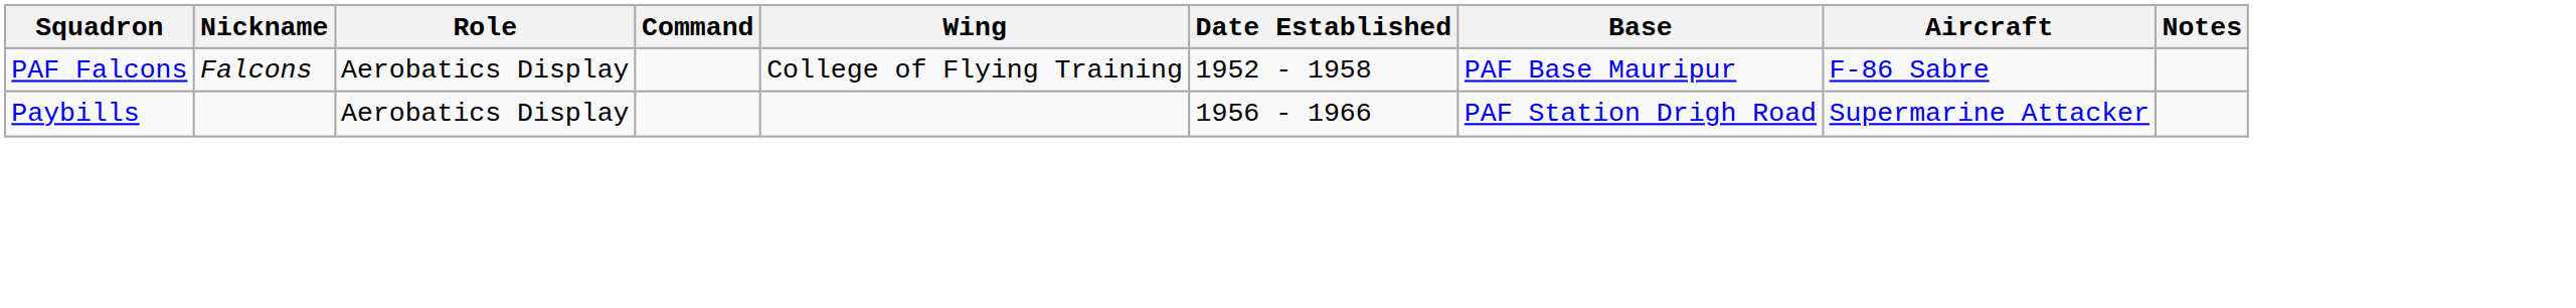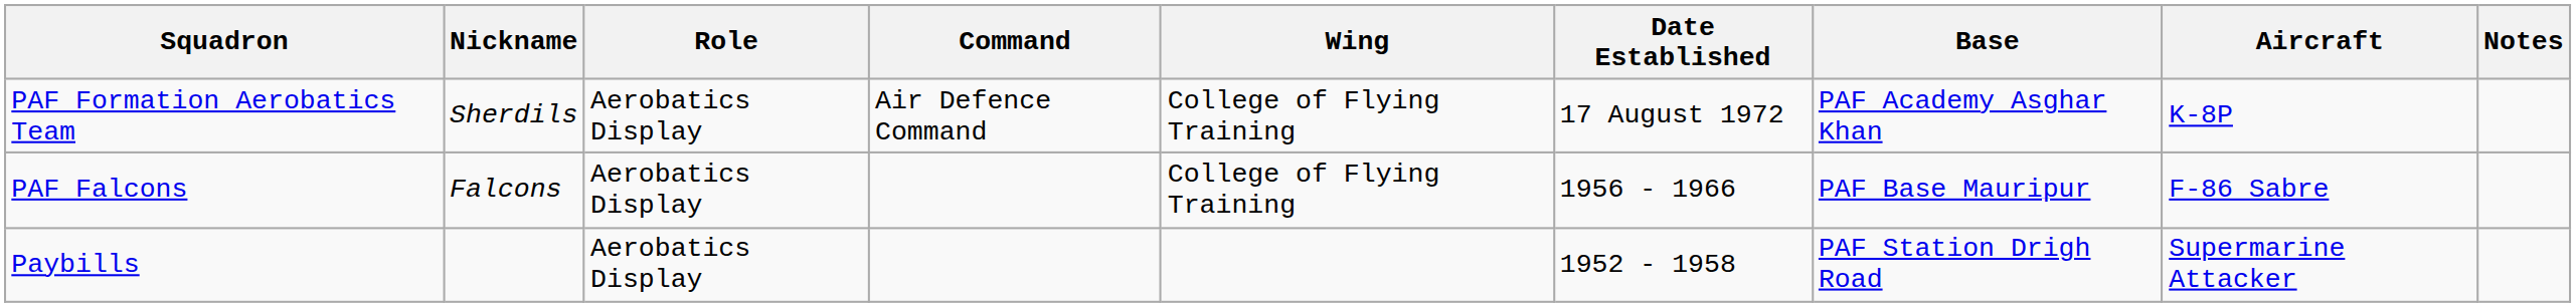+ row: PAF Formation Aerobatics Team | Sherdils | Aerobatics Display | Air Defence Command | College of Flying Training | 17 August 1972 | PAF Academy Asghar Khan | K-8P
PAF Falcons | Date Established: 1952 - 1958 -> 1956 - 1966
Paybills | Date Established: 1956 - 1966 -> 1952 - 1958
